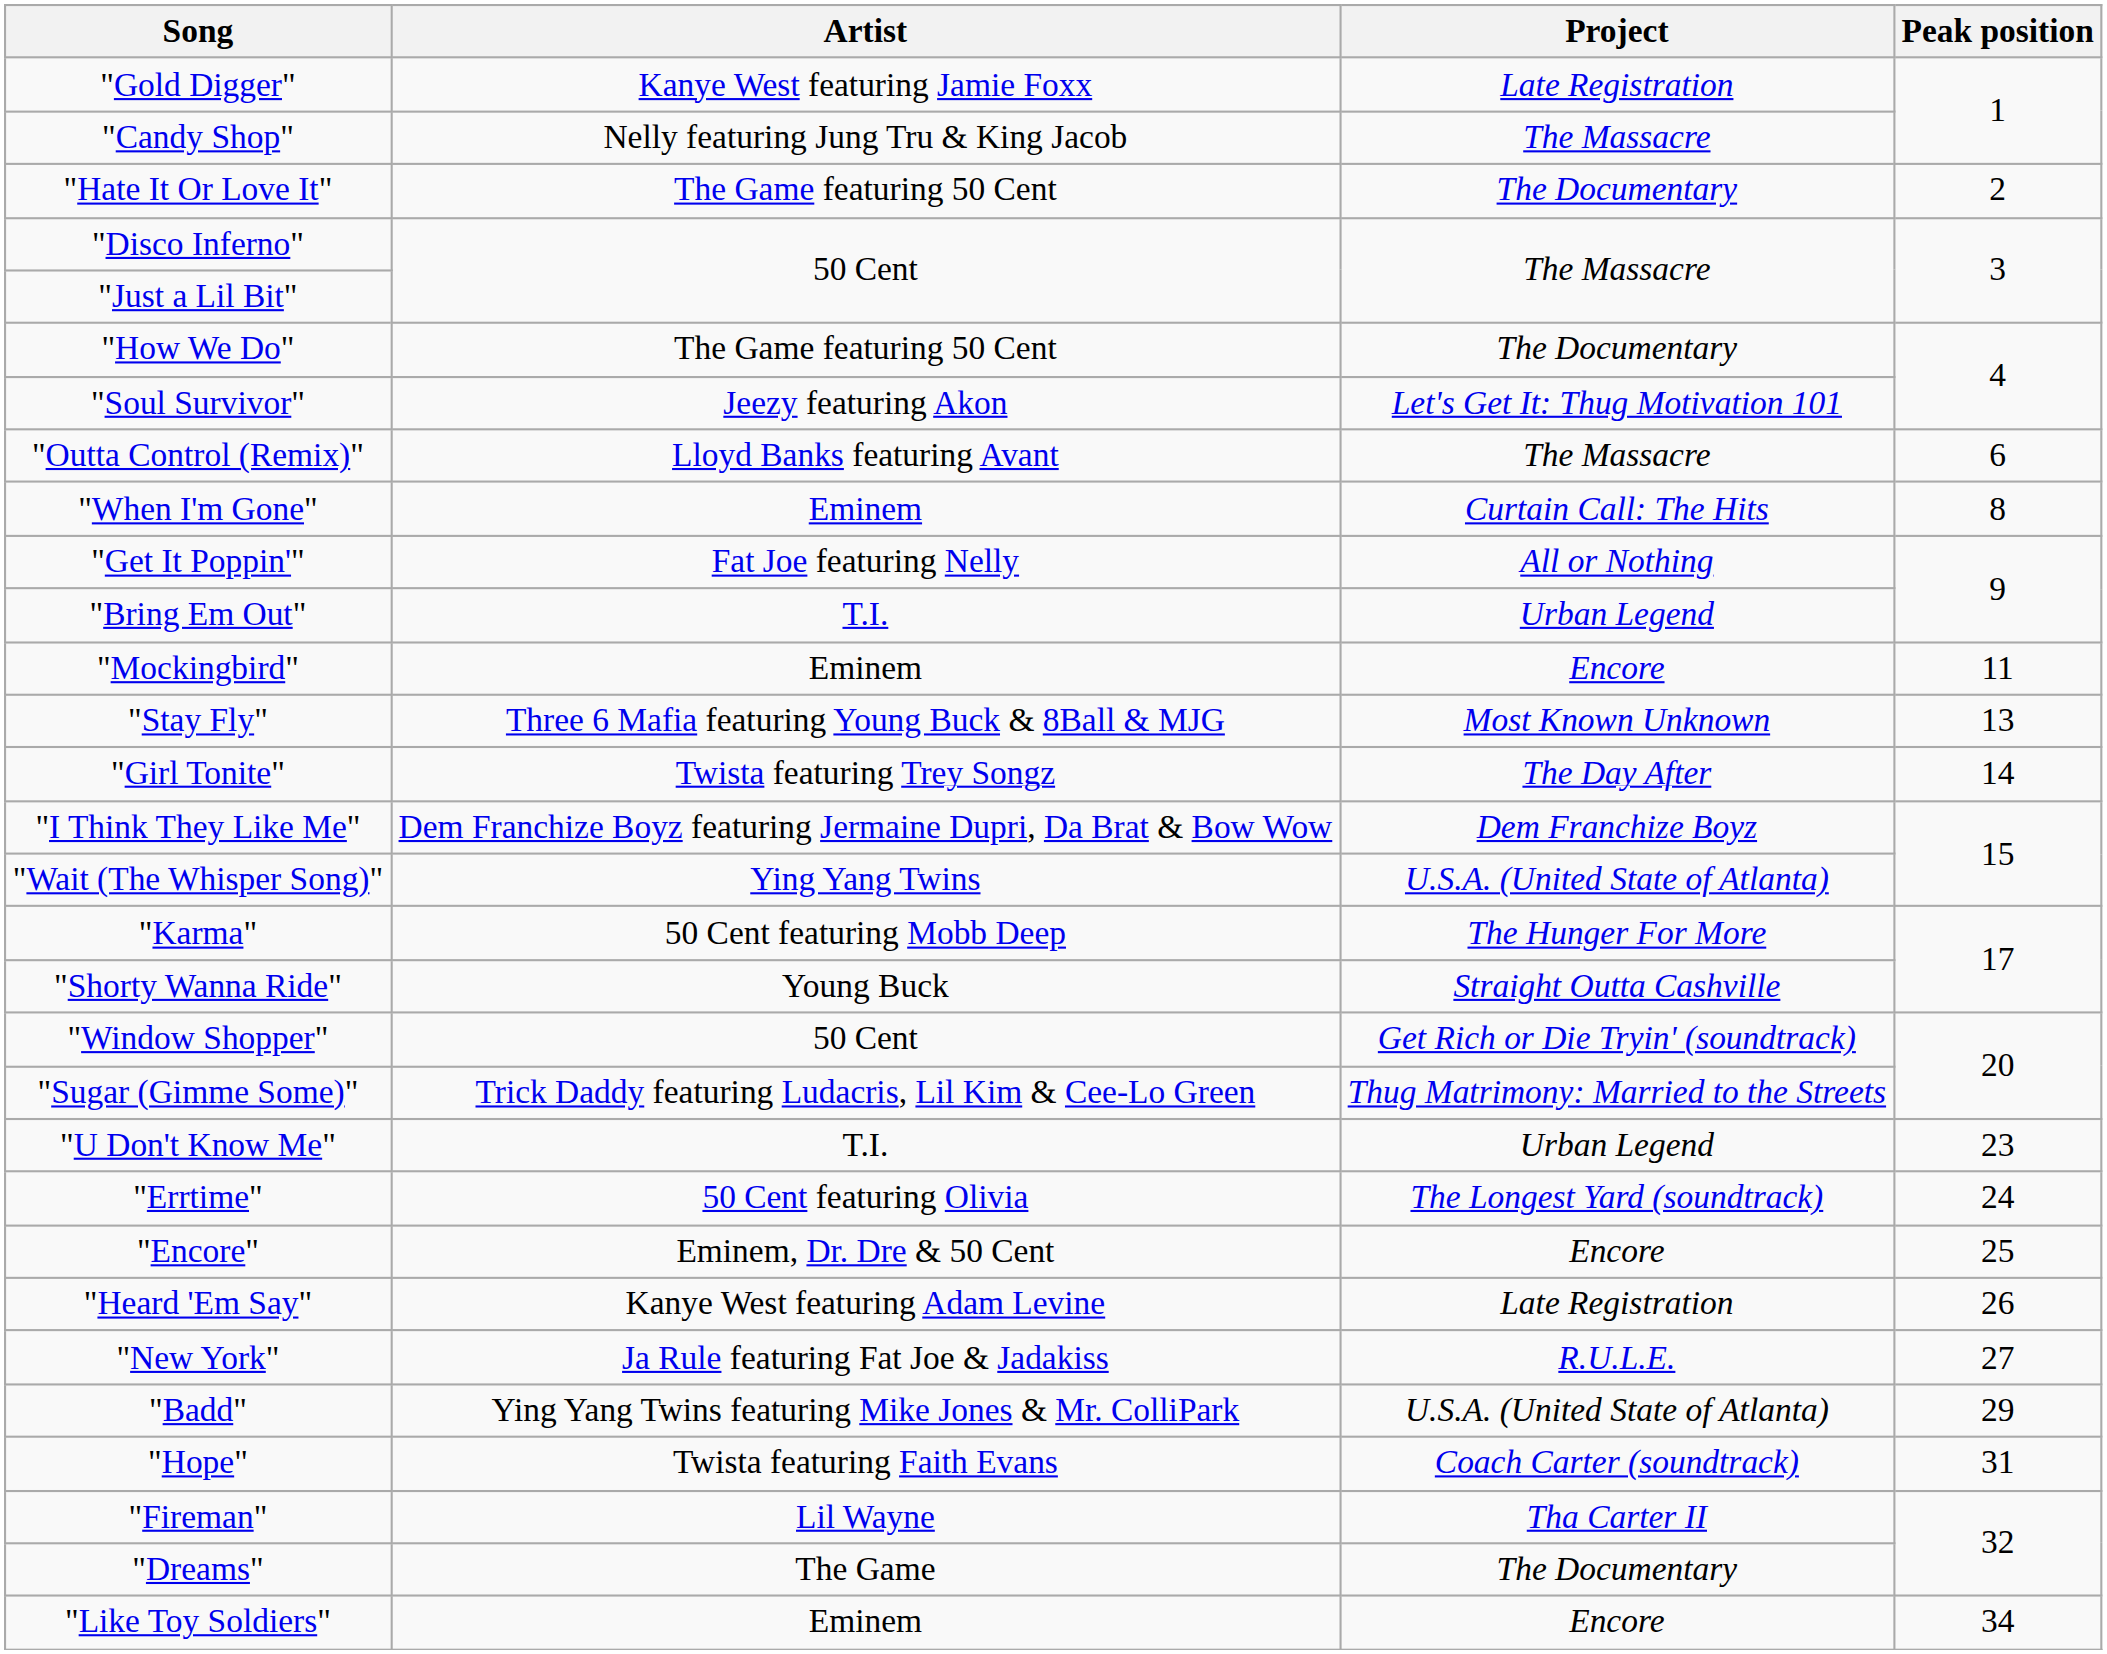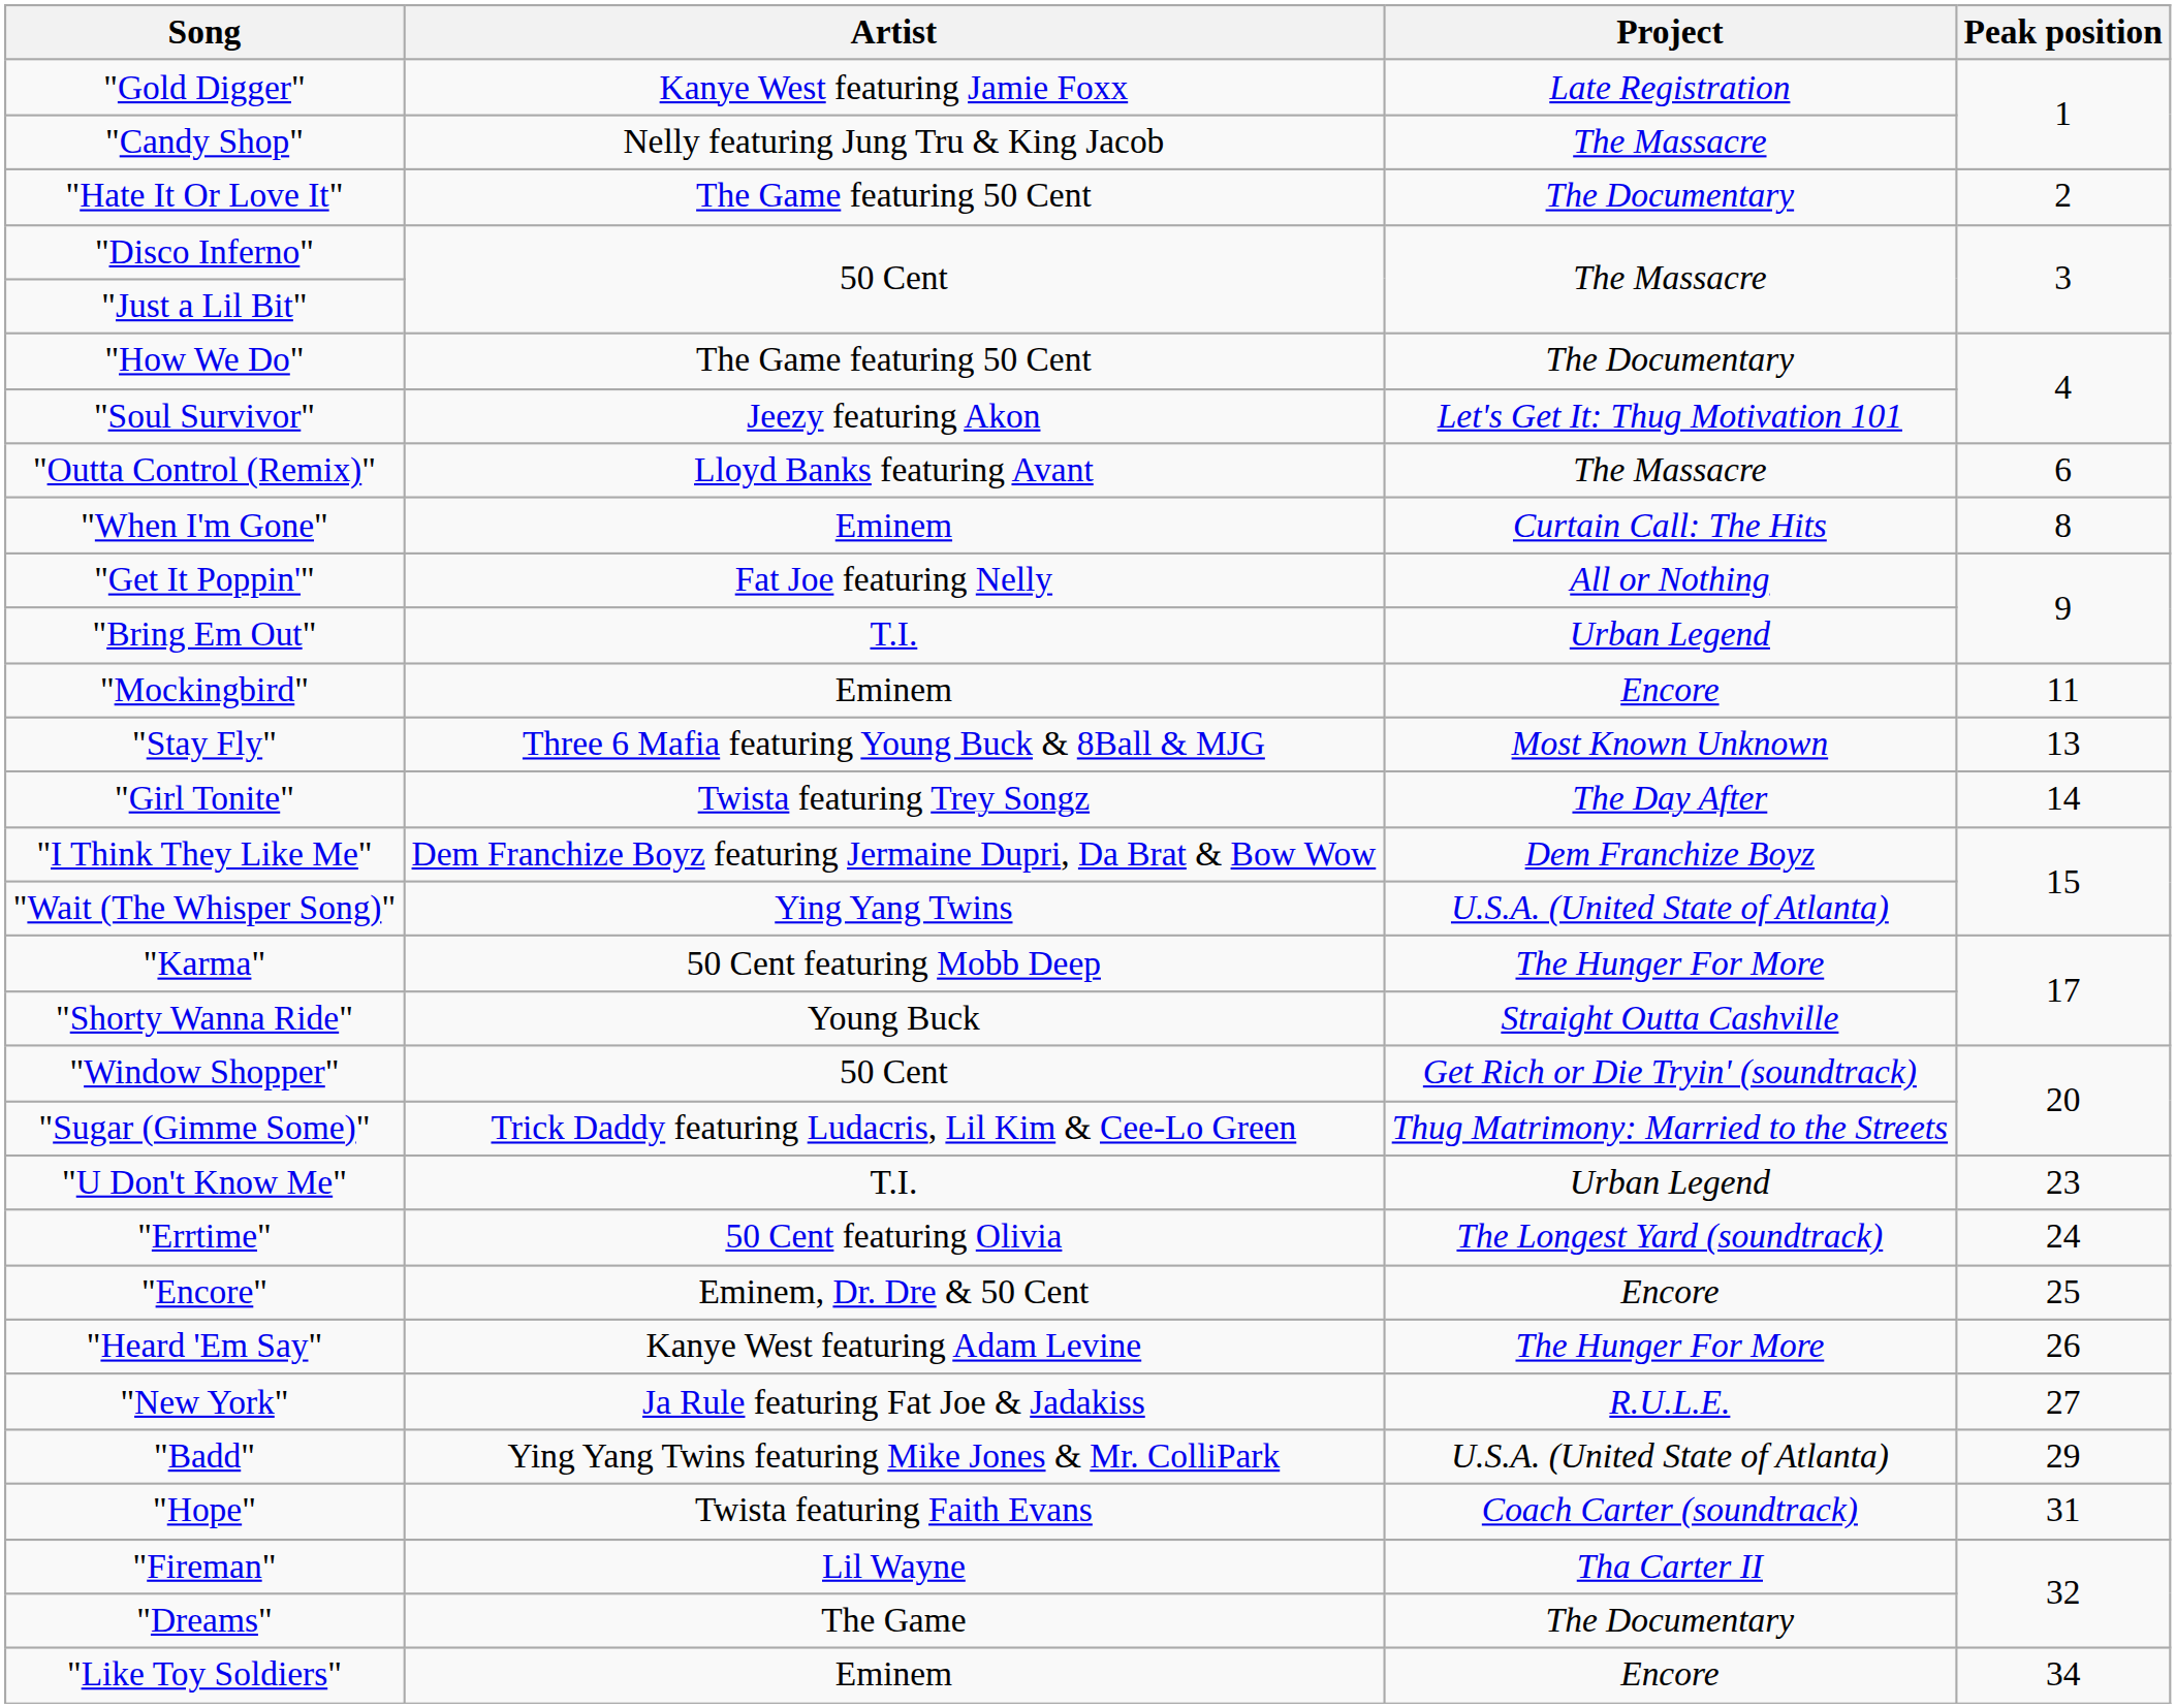"Heard 'Em Say" | Project: Late Registration -> The Hunger For More
